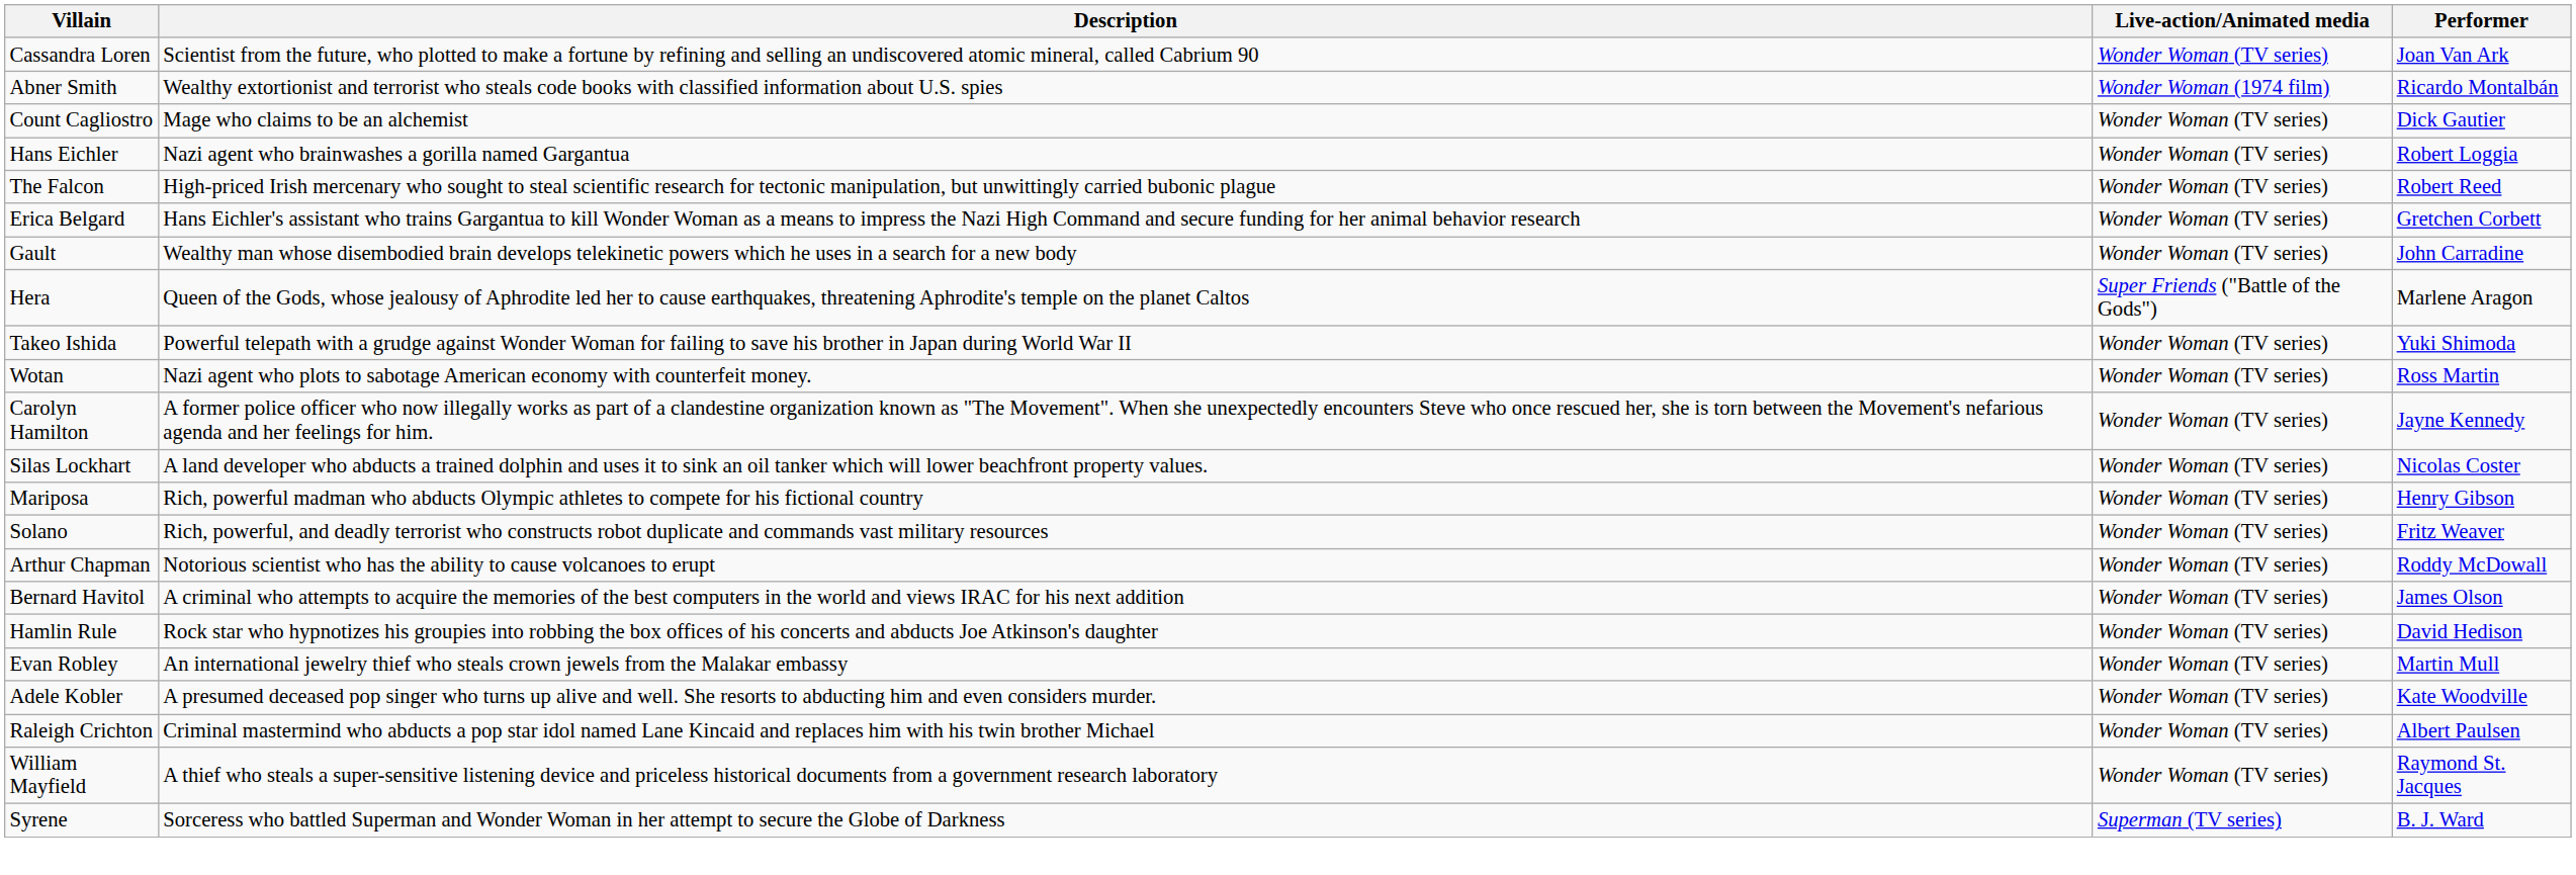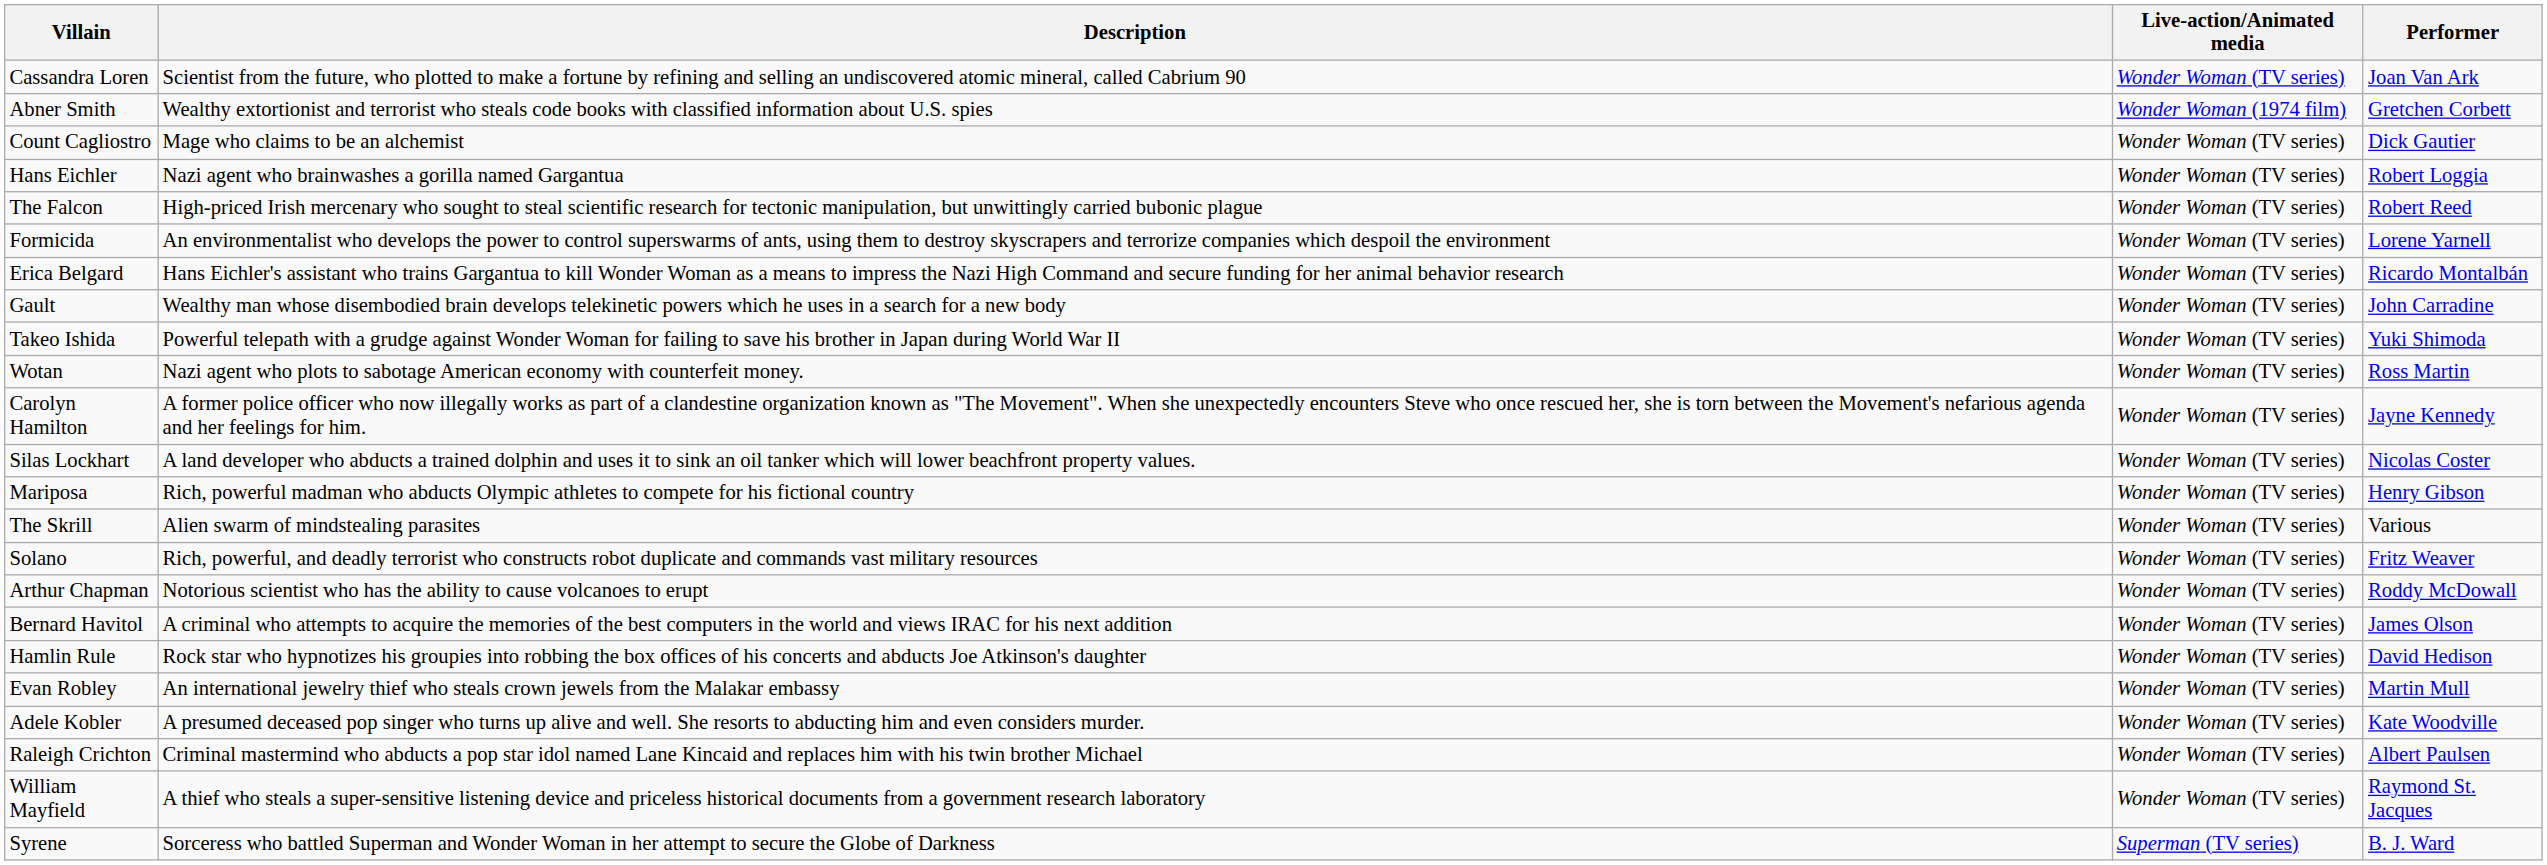Abner Smith | Performer: Ricardo Montalbán -> Gretchen Corbett
+ row: Formicida | An environmentalist who develops the power to control superswarms of ants, using them to destroy skyscrapers and terrorize companies which despoil the environment | Wonder Woman (TV series) | Lorene Yarnell
Erica Belgard | Performer: Gretchen Corbett -> Ricardo Montalbán
- row: Hera | Queen of the Gods, whose jealousy of Aphrodite led her to cause earthquakes, threatening Aphrodite's temple on the planet Caltos | Super Friends ("Battle of the Gods") | Marlene Aragon
+ row: The Skrill | Alien swarm of mindstealing parasites | Wonder Woman (TV series) | Various
